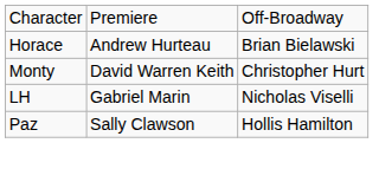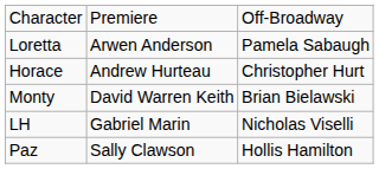+ row: Loretta | Arwen Anderson | Pamela Sabaugh
Horace | column 3: Brian Bielawski -> Christopher Hurt
Monty | column 3: Christopher Hurt -> Brian Bielawski
